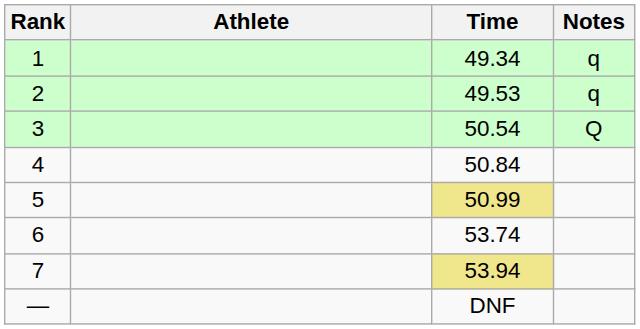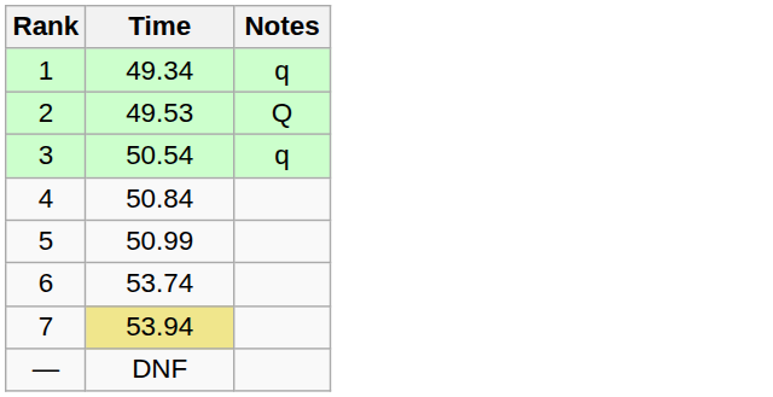- column: Athlete
2 | Notes: q -> Q
3 | Notes: Q -> q
5 | Time: khaki background -> no background
